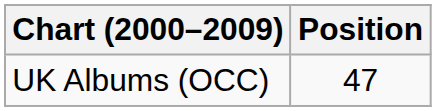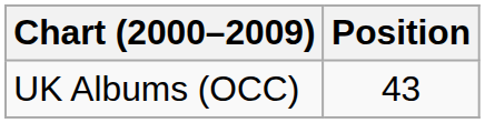UK Albums (OCC) | Position: 47 -> 43
